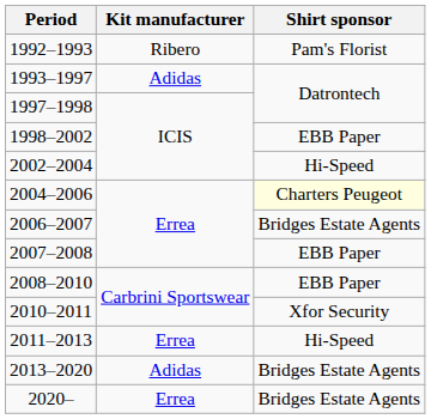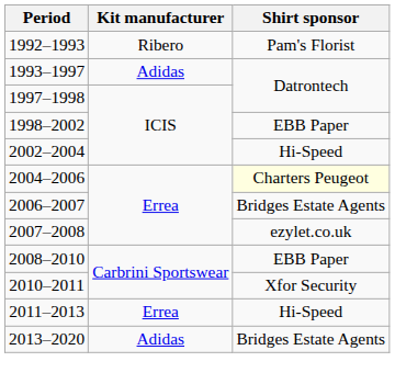2007–2008 | Shirt sponsor: EBB Paper -> ezylet.co.uk
- row: 2020– | Errea | Bridges Estate Agents
